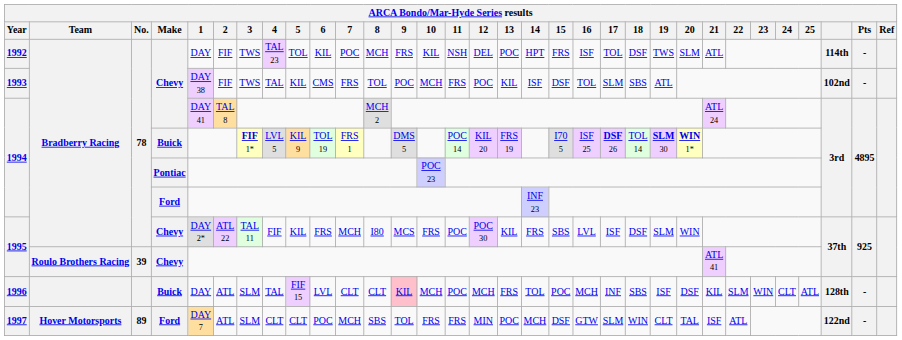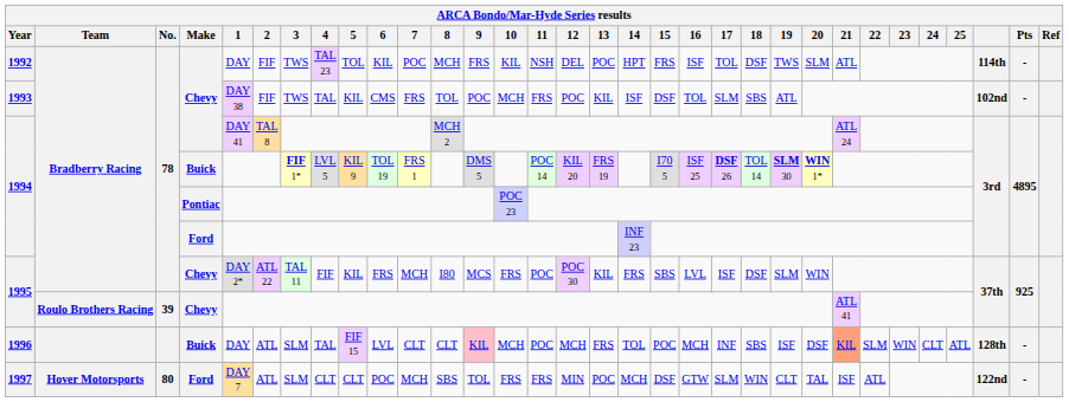1996 | 21: no background -> lightsalmon background
1997 | No.: 89 -> 80
